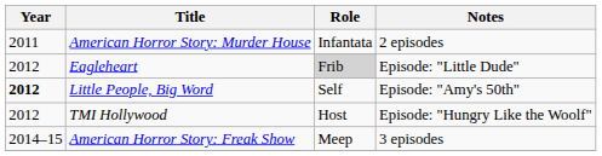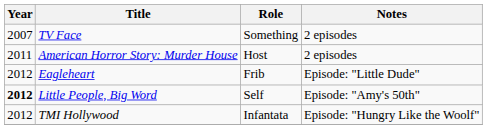+ row: 2007 | TV Face | Something | 2 episodes
American Horror Story: Murder House | Role: Infantata -> Host
Eagleheart | Role: lightgrey background -> no background
TMI Hollywood | Role: Host -> Infantata
- row: 2014–15 | American Horror Story: Freak Show | Meep | 3 episodes
